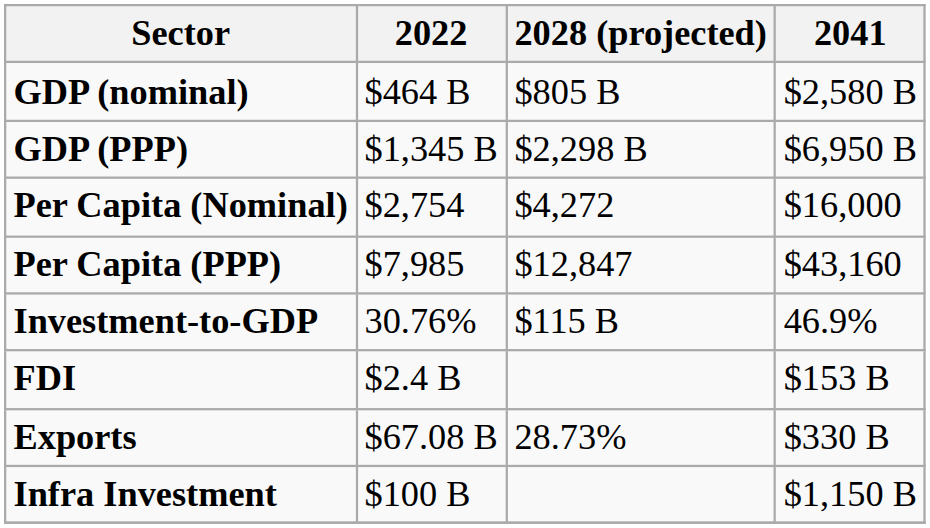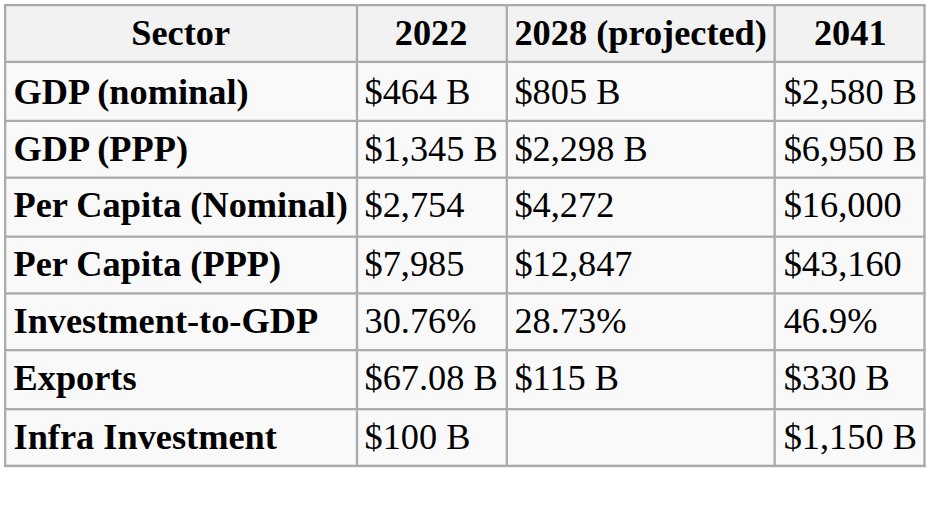Investment-to-GDP | 2028 (projected): $115 B -> 28.73%
- row: FDI | $2.4 B | $153 B
Exports | 2028 (projected): 28.73% -> $115 B
